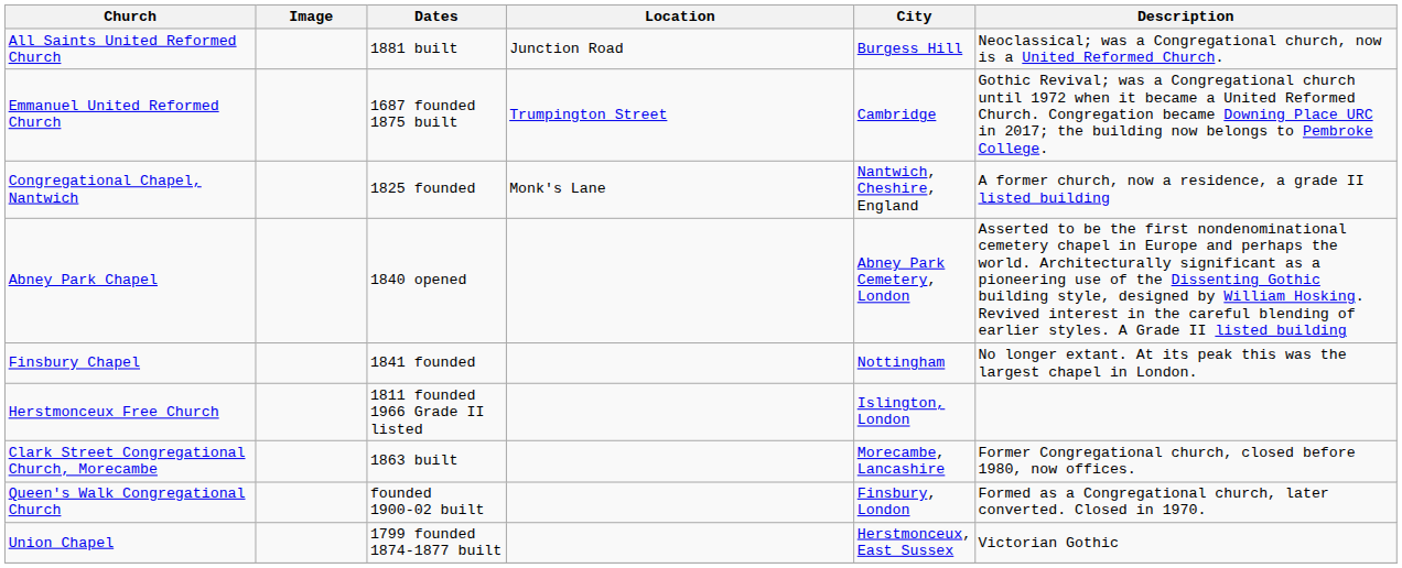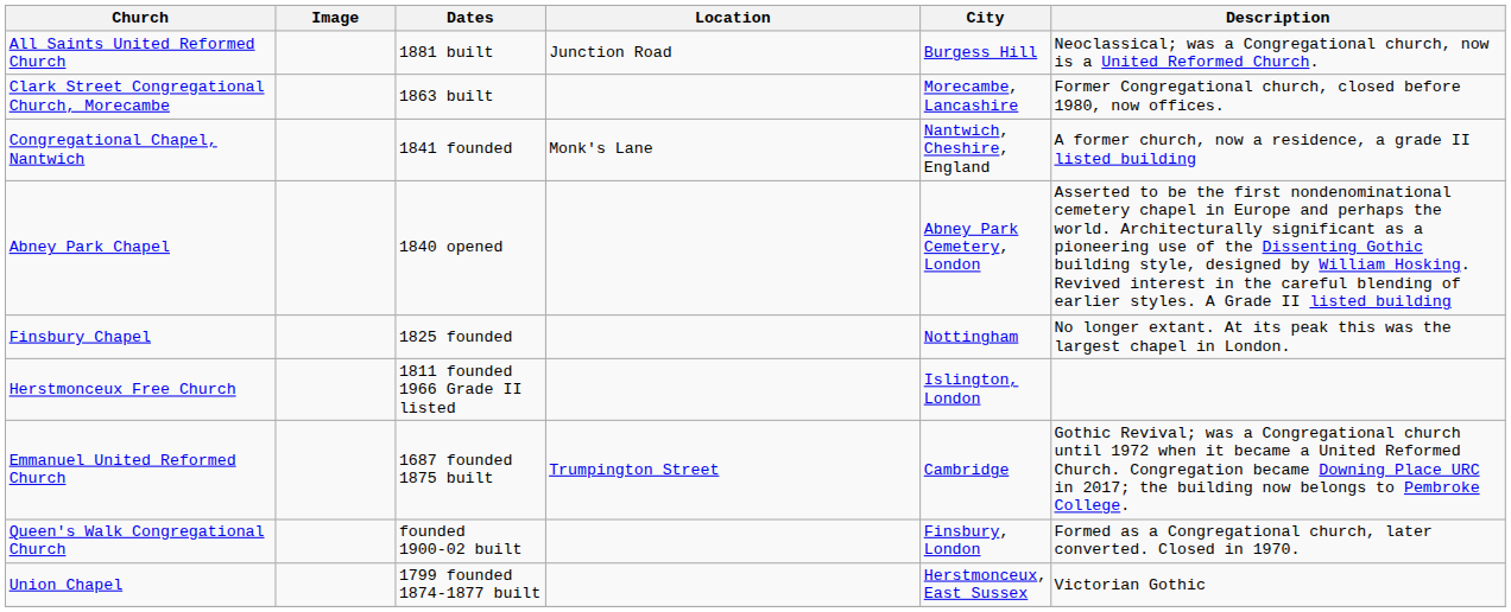rows swapped: Emmanuel United Reformed Church <-> Clark Street Congregational Church, Morecambe
Congregational Chapel, Nantwich | Dates: 1825 founded -> 1841 founded
Finsbury Chapel | Dates: 1841 founded -> 1825 founded
